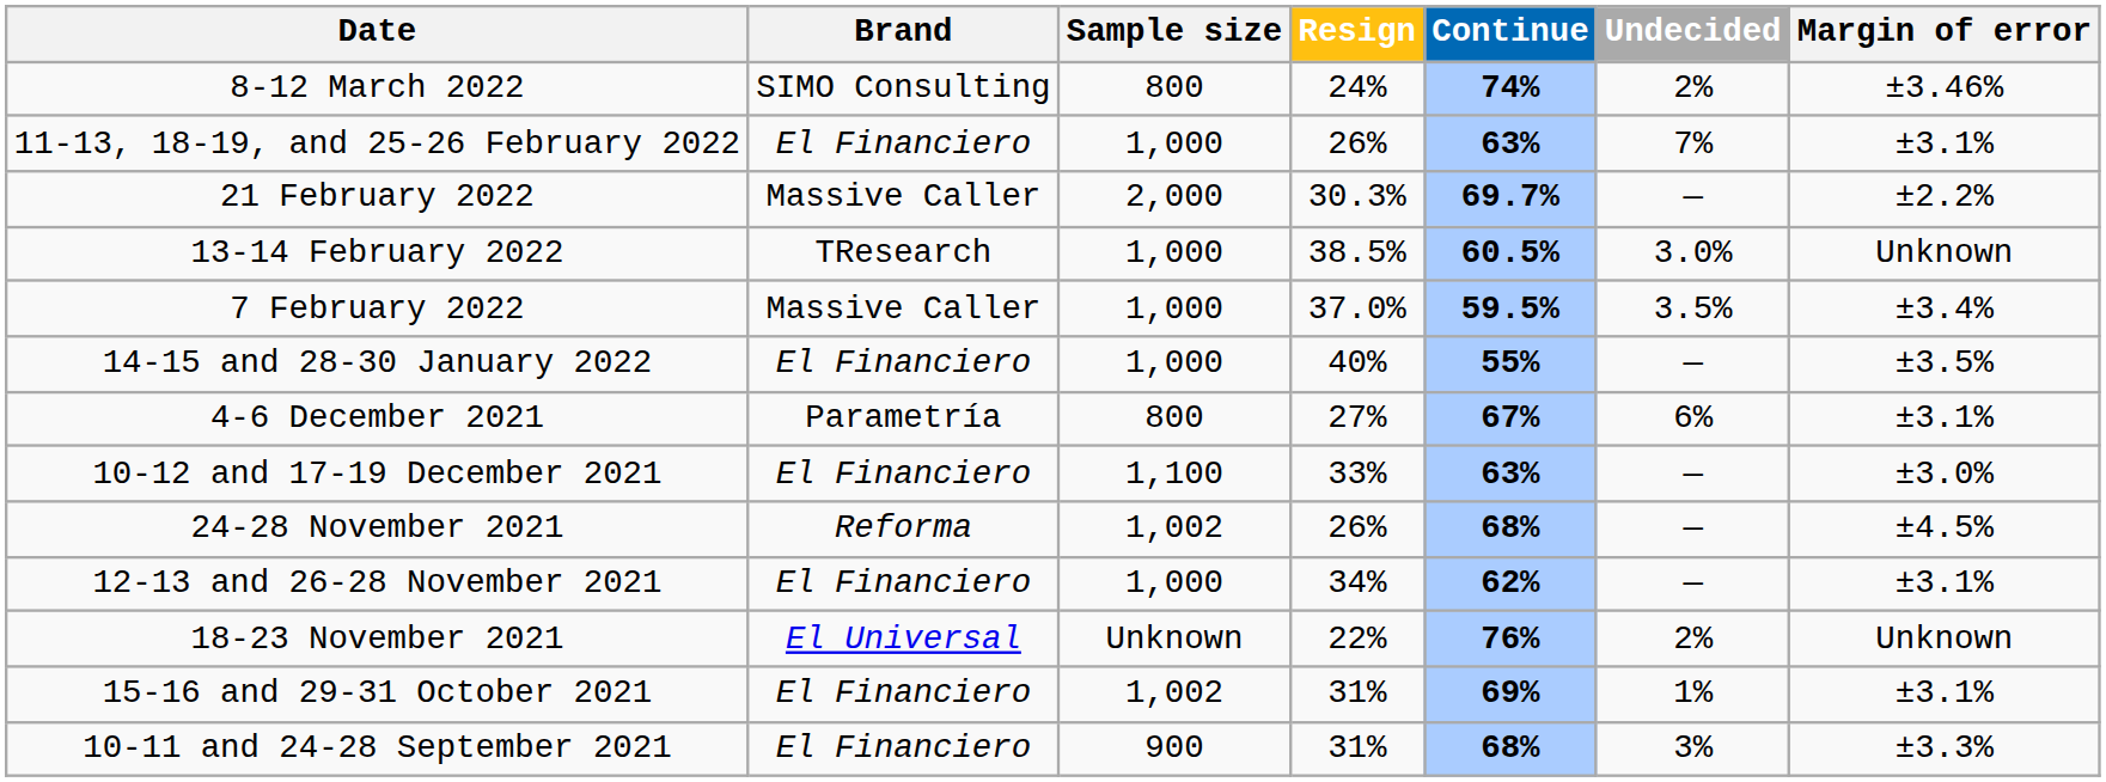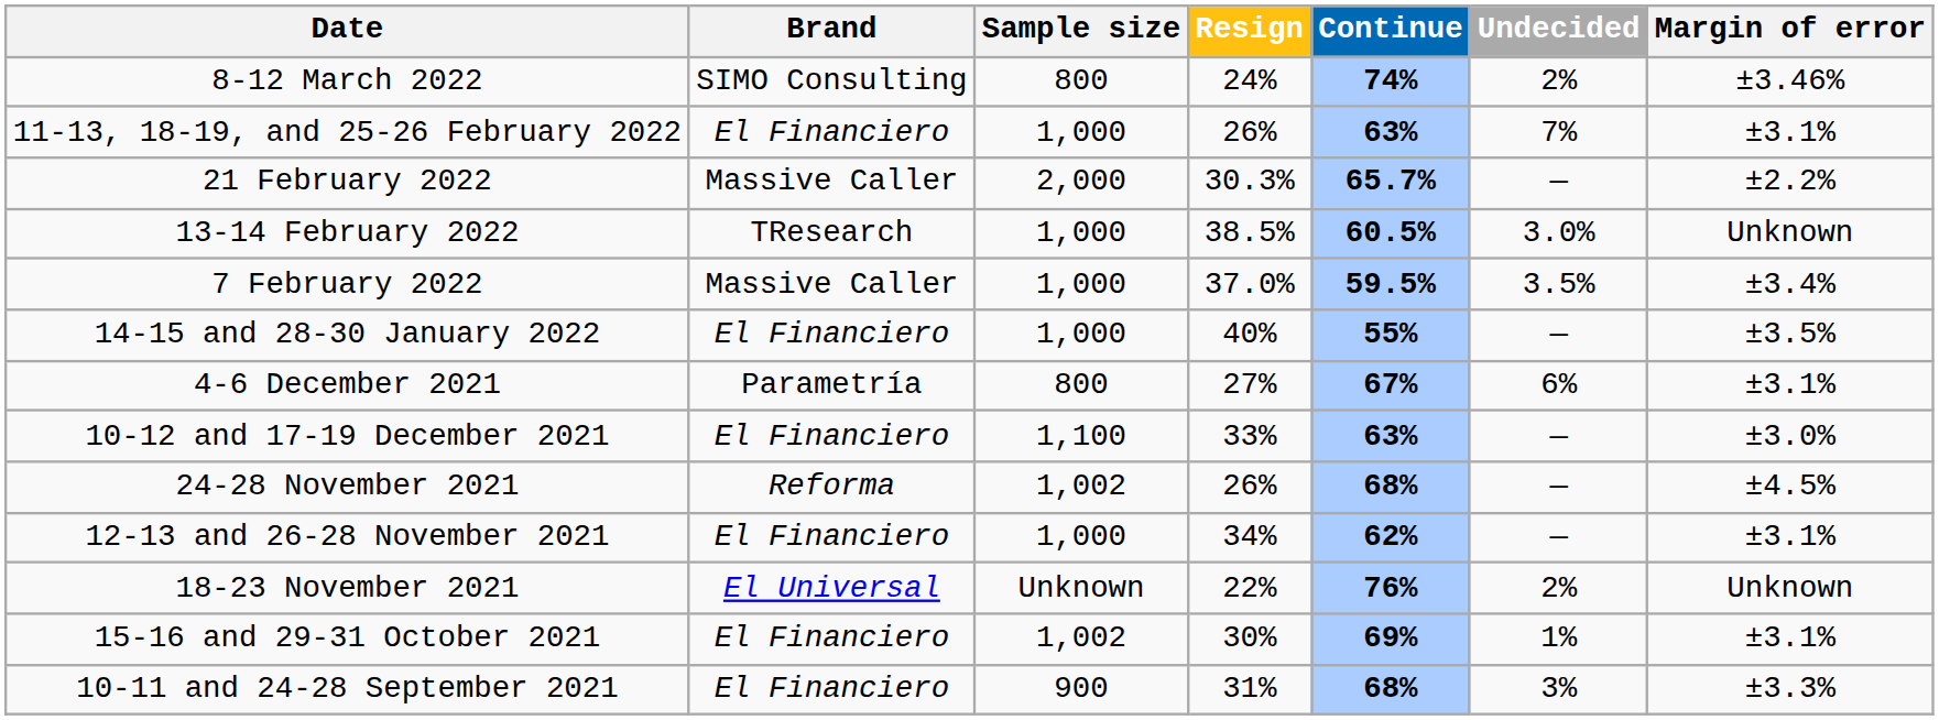21 February 2022 | Continue: 69.7% -> 65.7%
15-16 and 29-31 October 2021 | Resign: 31% -> 30%
